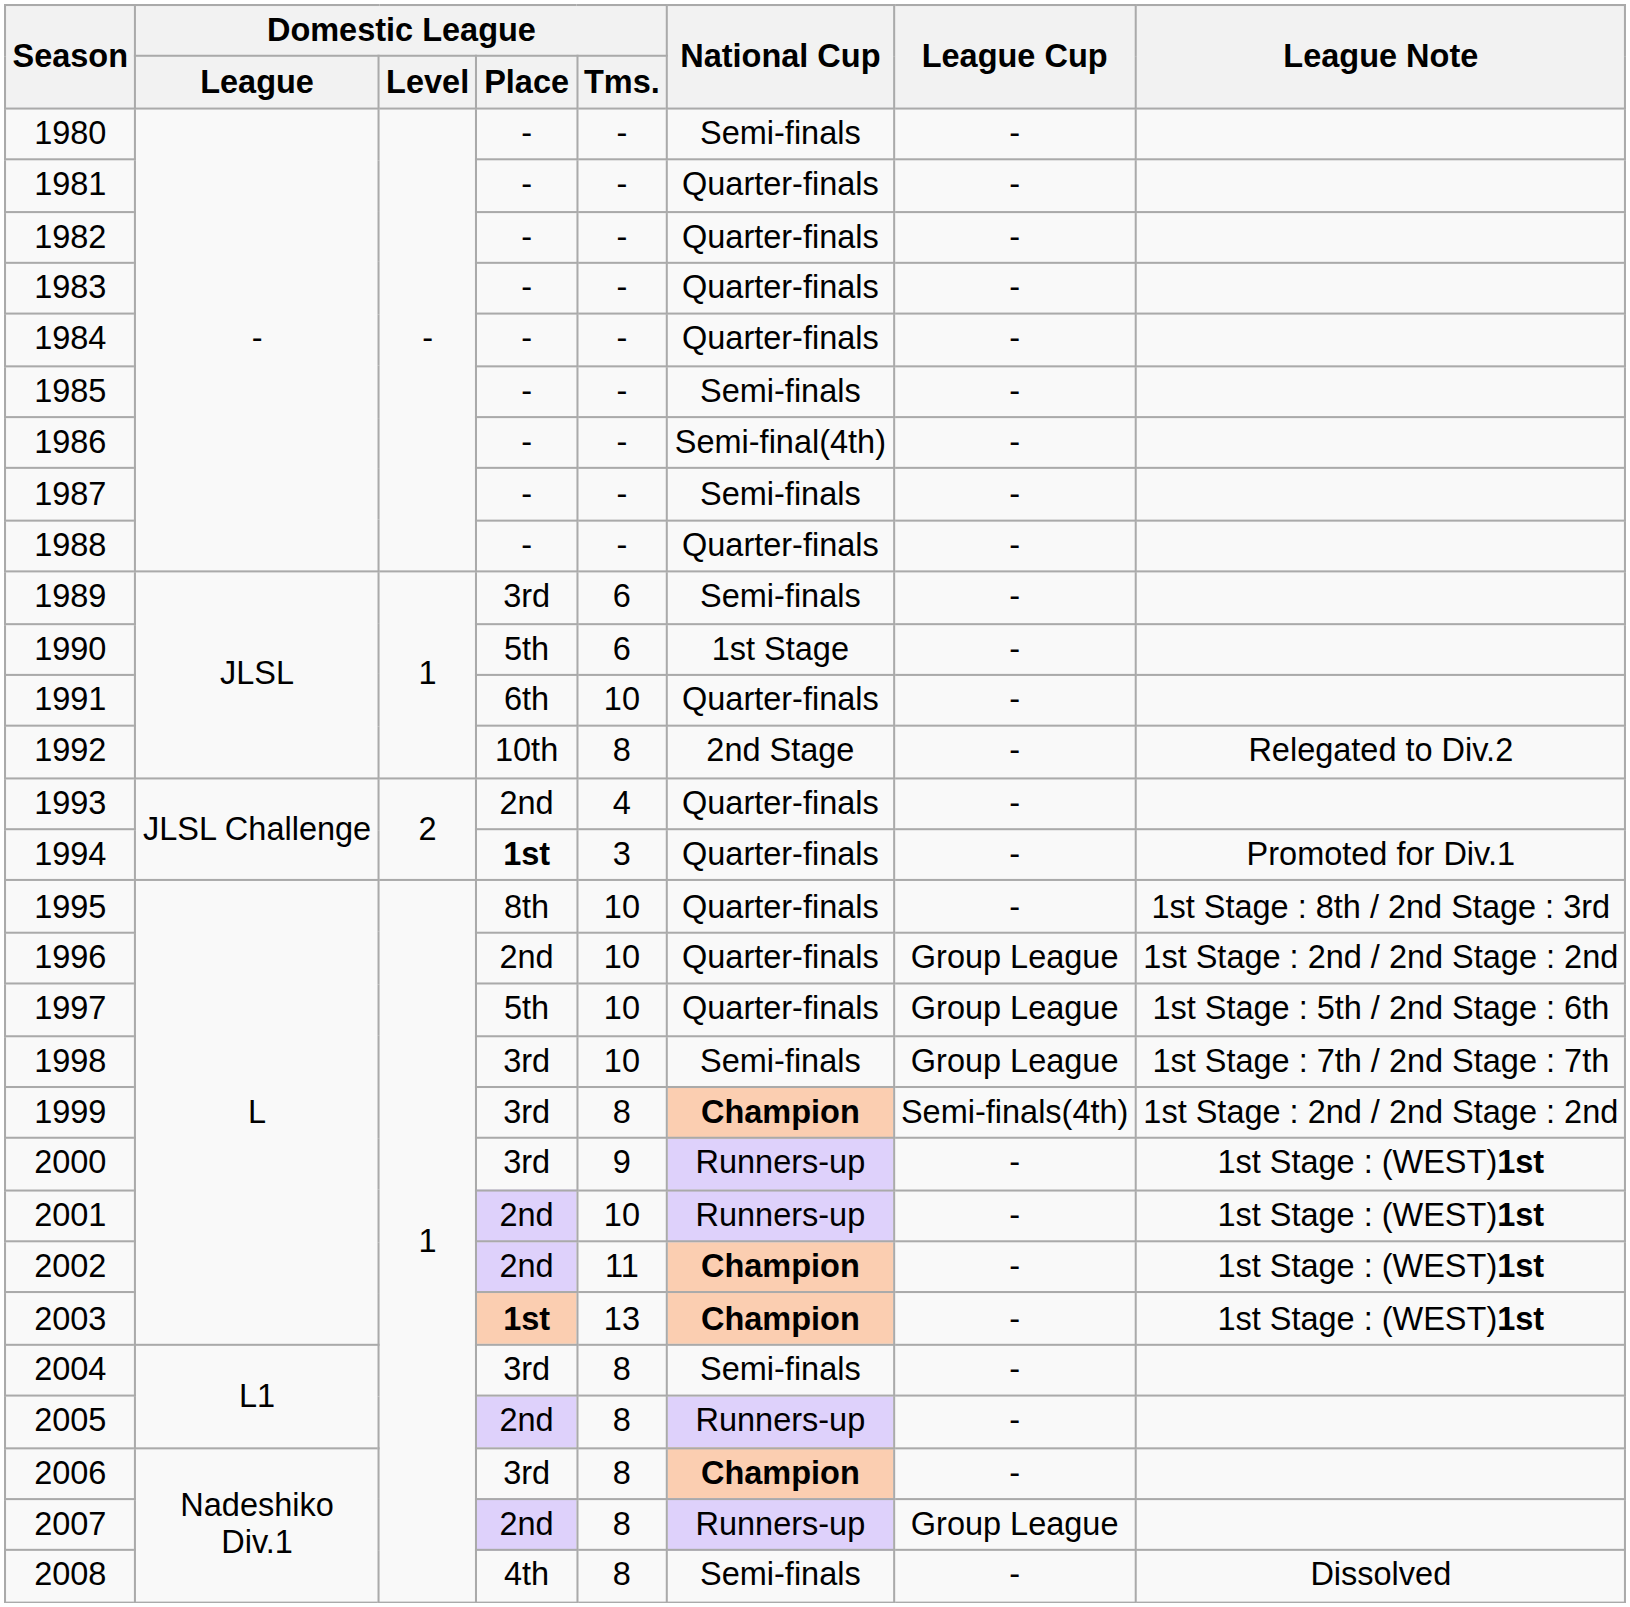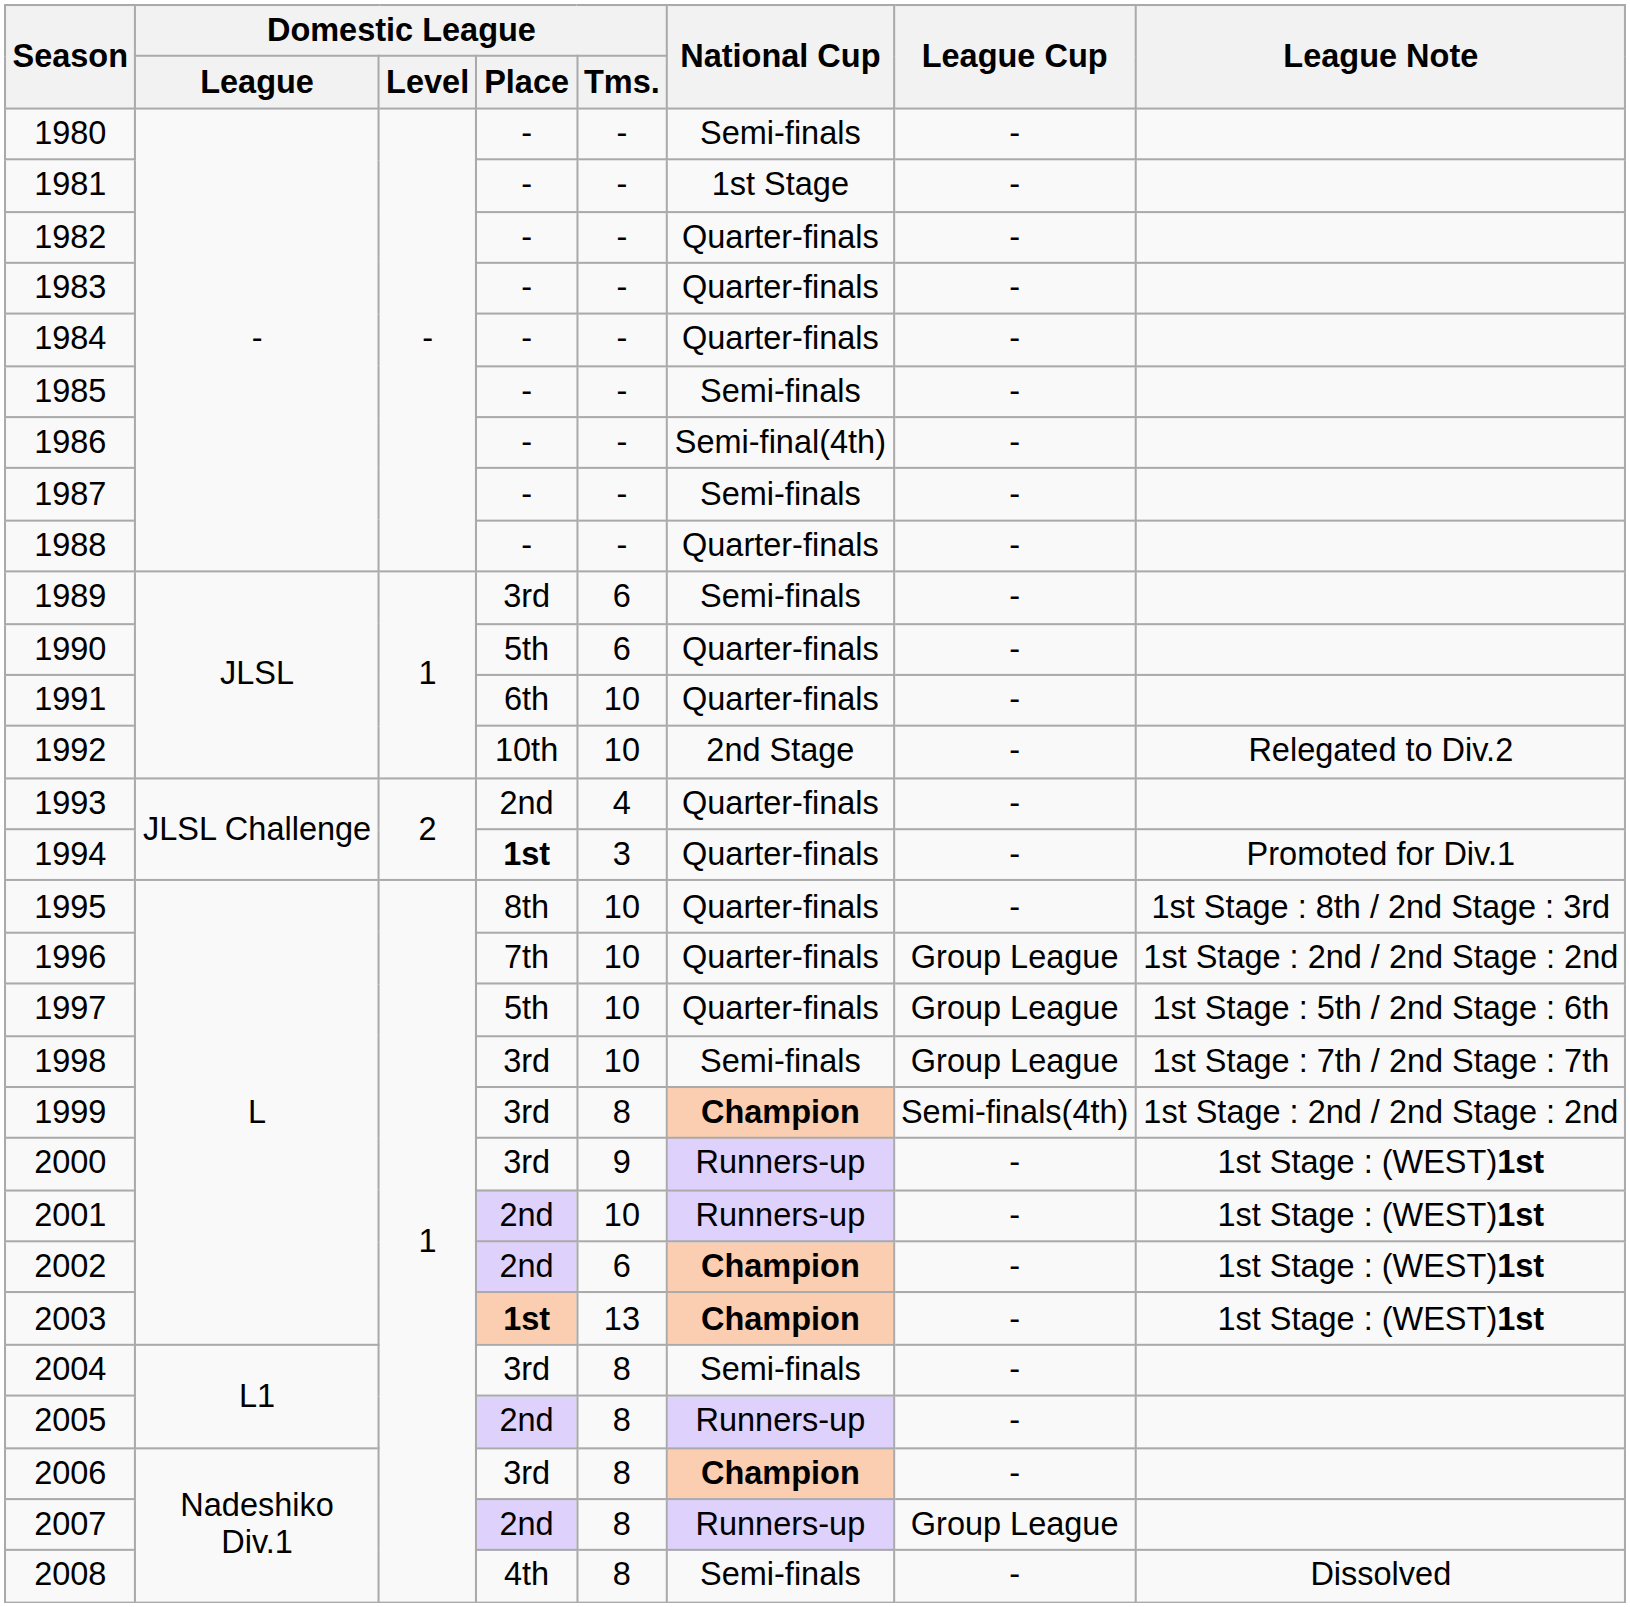1981 | National Cup: Quarter-finals -> 1st Stage
1990 | National Cup: 1st Stage -> Quarter-finals
1992 | Domestic League / Tms.: 8 -> 10
1996 | Domestic League / Place: 2nd -> 7th
2002 | Domestic League / Tms.: 11 -> 6
